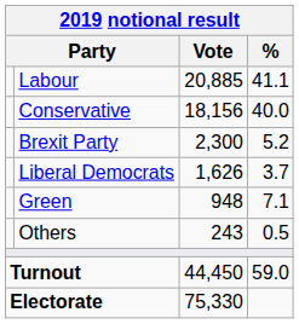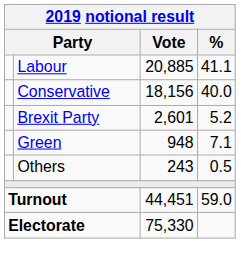Brexit Party | Vote: 2,300 -> 2,601
- row: Liberal Democrats | 1,626 | 3.7
Turnout | Vote: 44,450 -> 44,451
